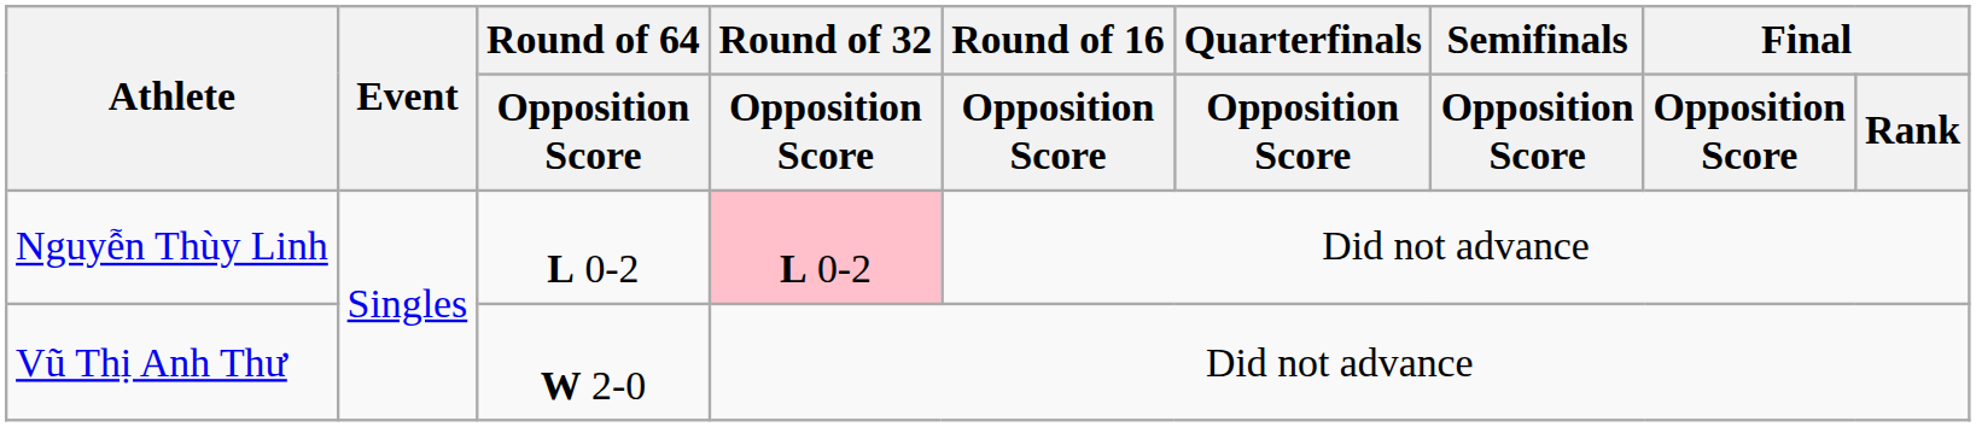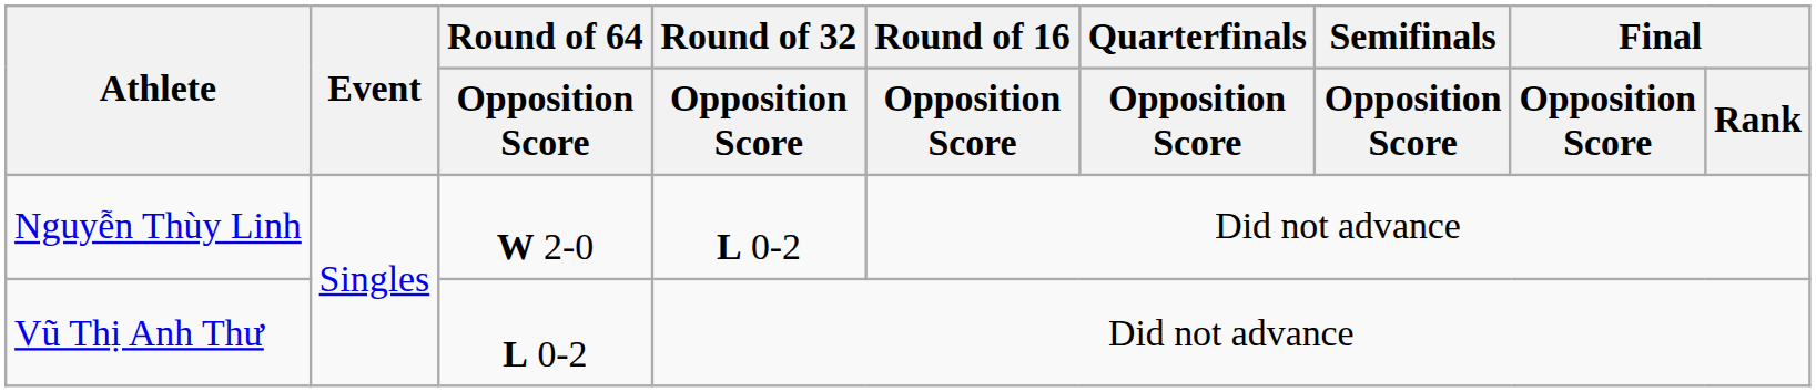Nguyễn Thùy Linh | Round of 64 / Opposition Score: L 0-2 -> W 2-0
Nguyễn Thùy Linh | Round of 32 / Opposition Score: pink background -> no background
Vũ Thị Anh Thư | Round of 64 / Opposition Score: W 2-0 -> L 0-2
